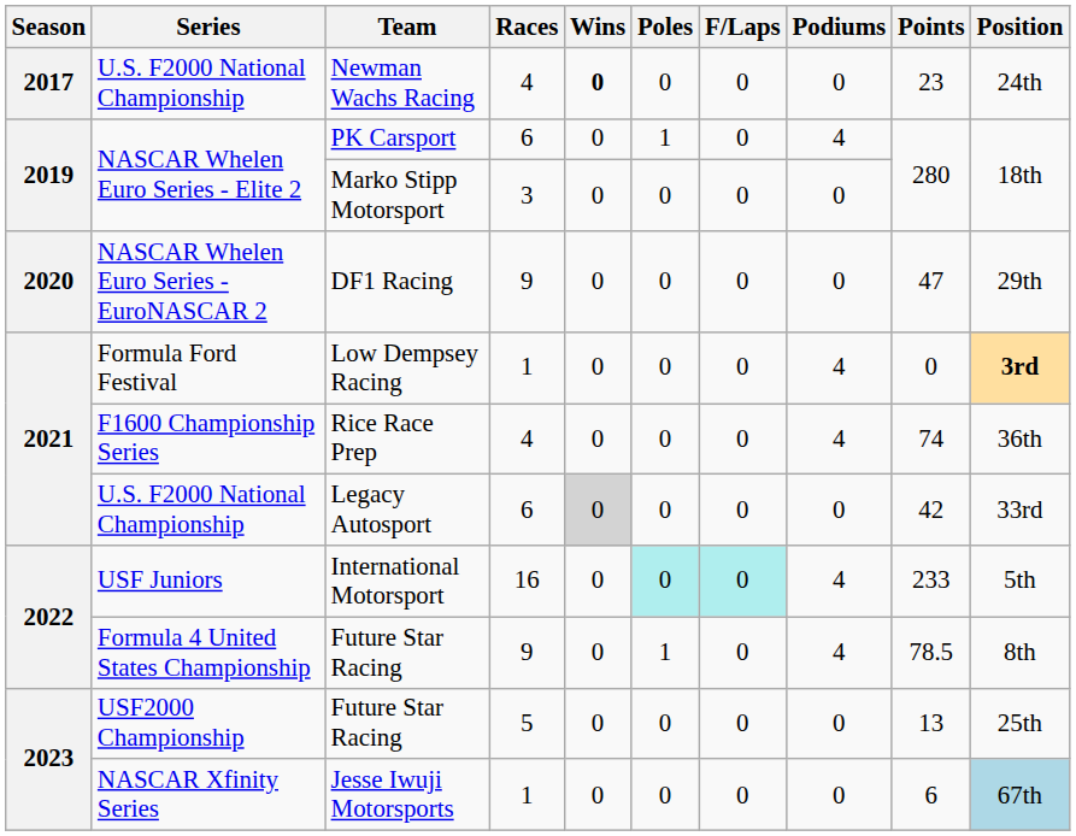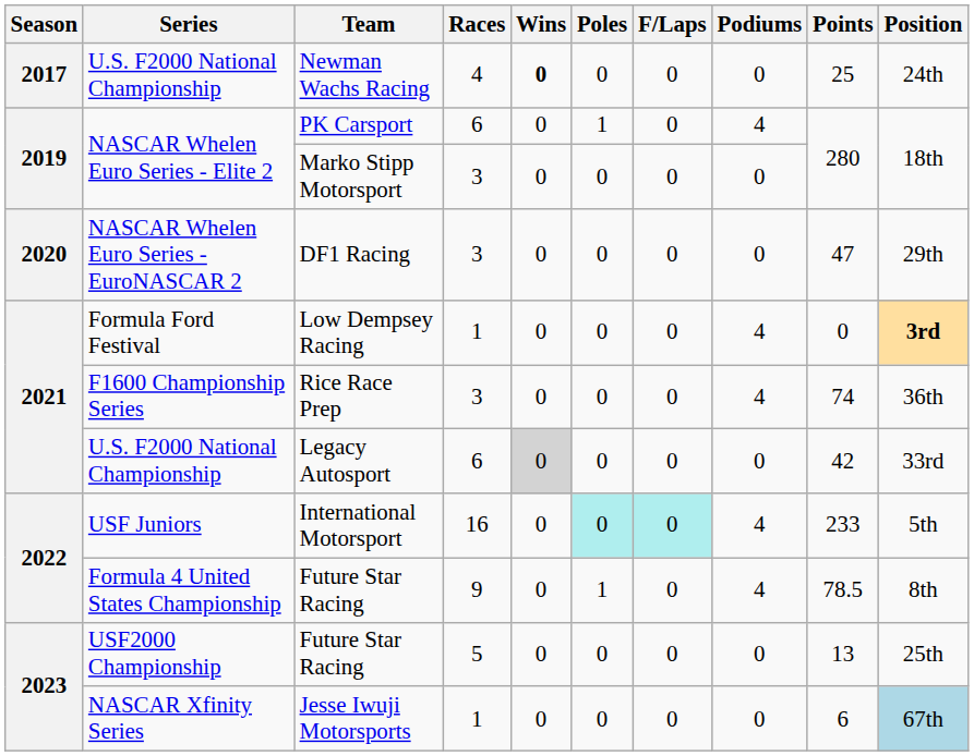Newman Wachs Racing | Points: 23 -> 25
DF1 Racing | Races: 9 -> 3
Rice Race Prep | Races: 4 -> 3
